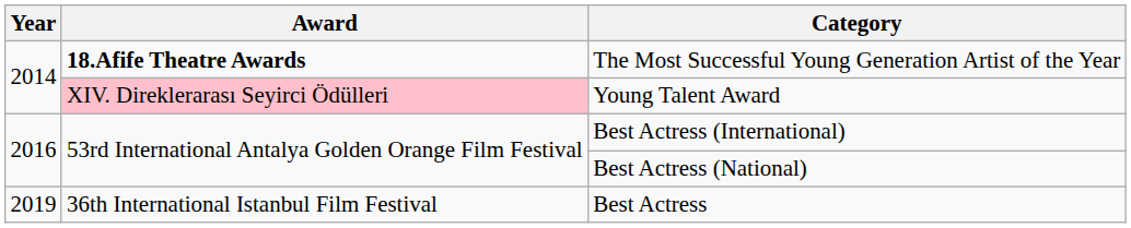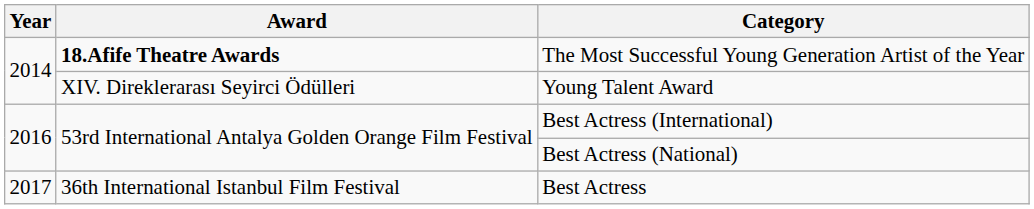Young Talent Award | Award: pink background -> no background
Best Actress | Year: 2019 -> 2017
